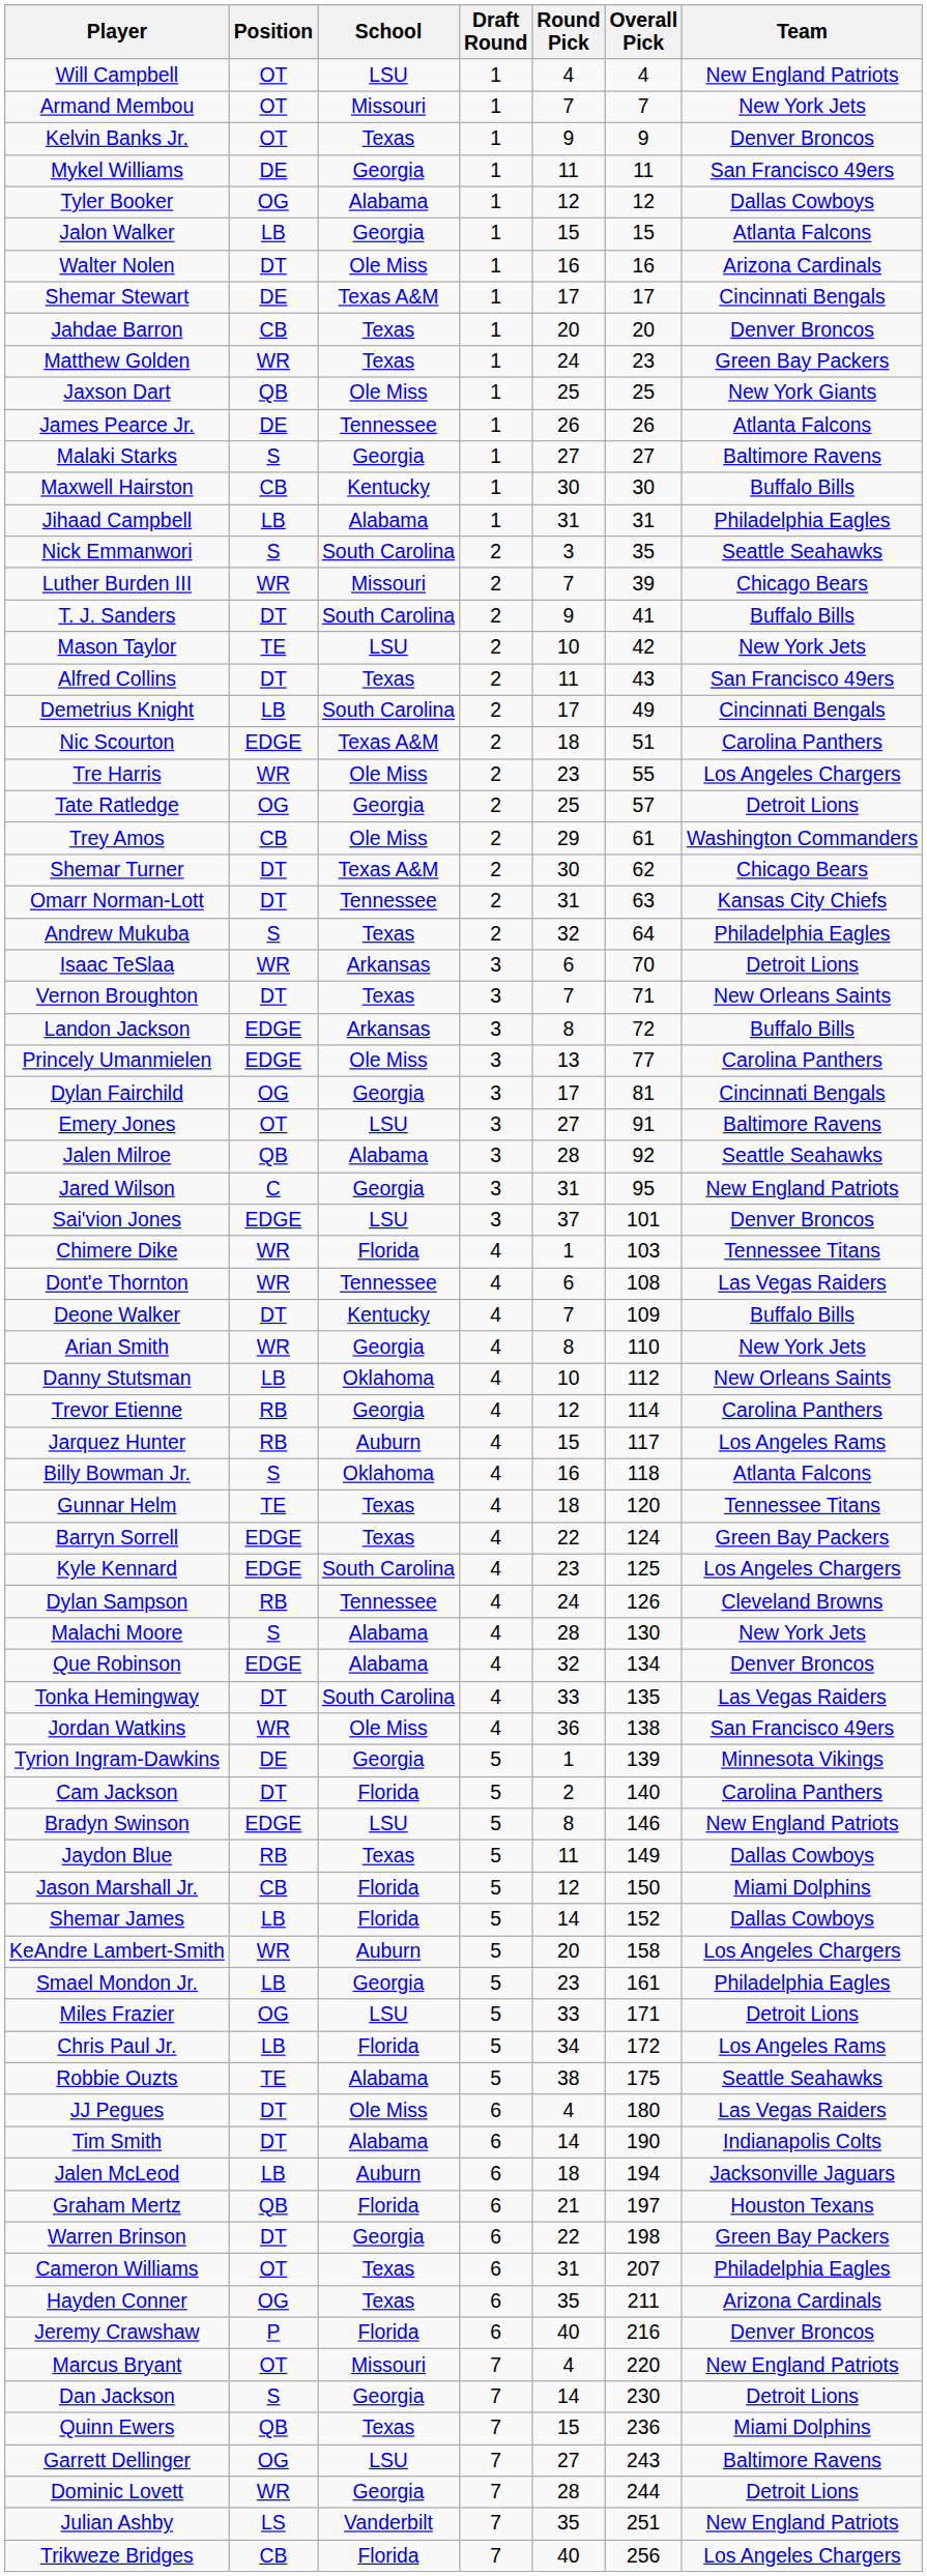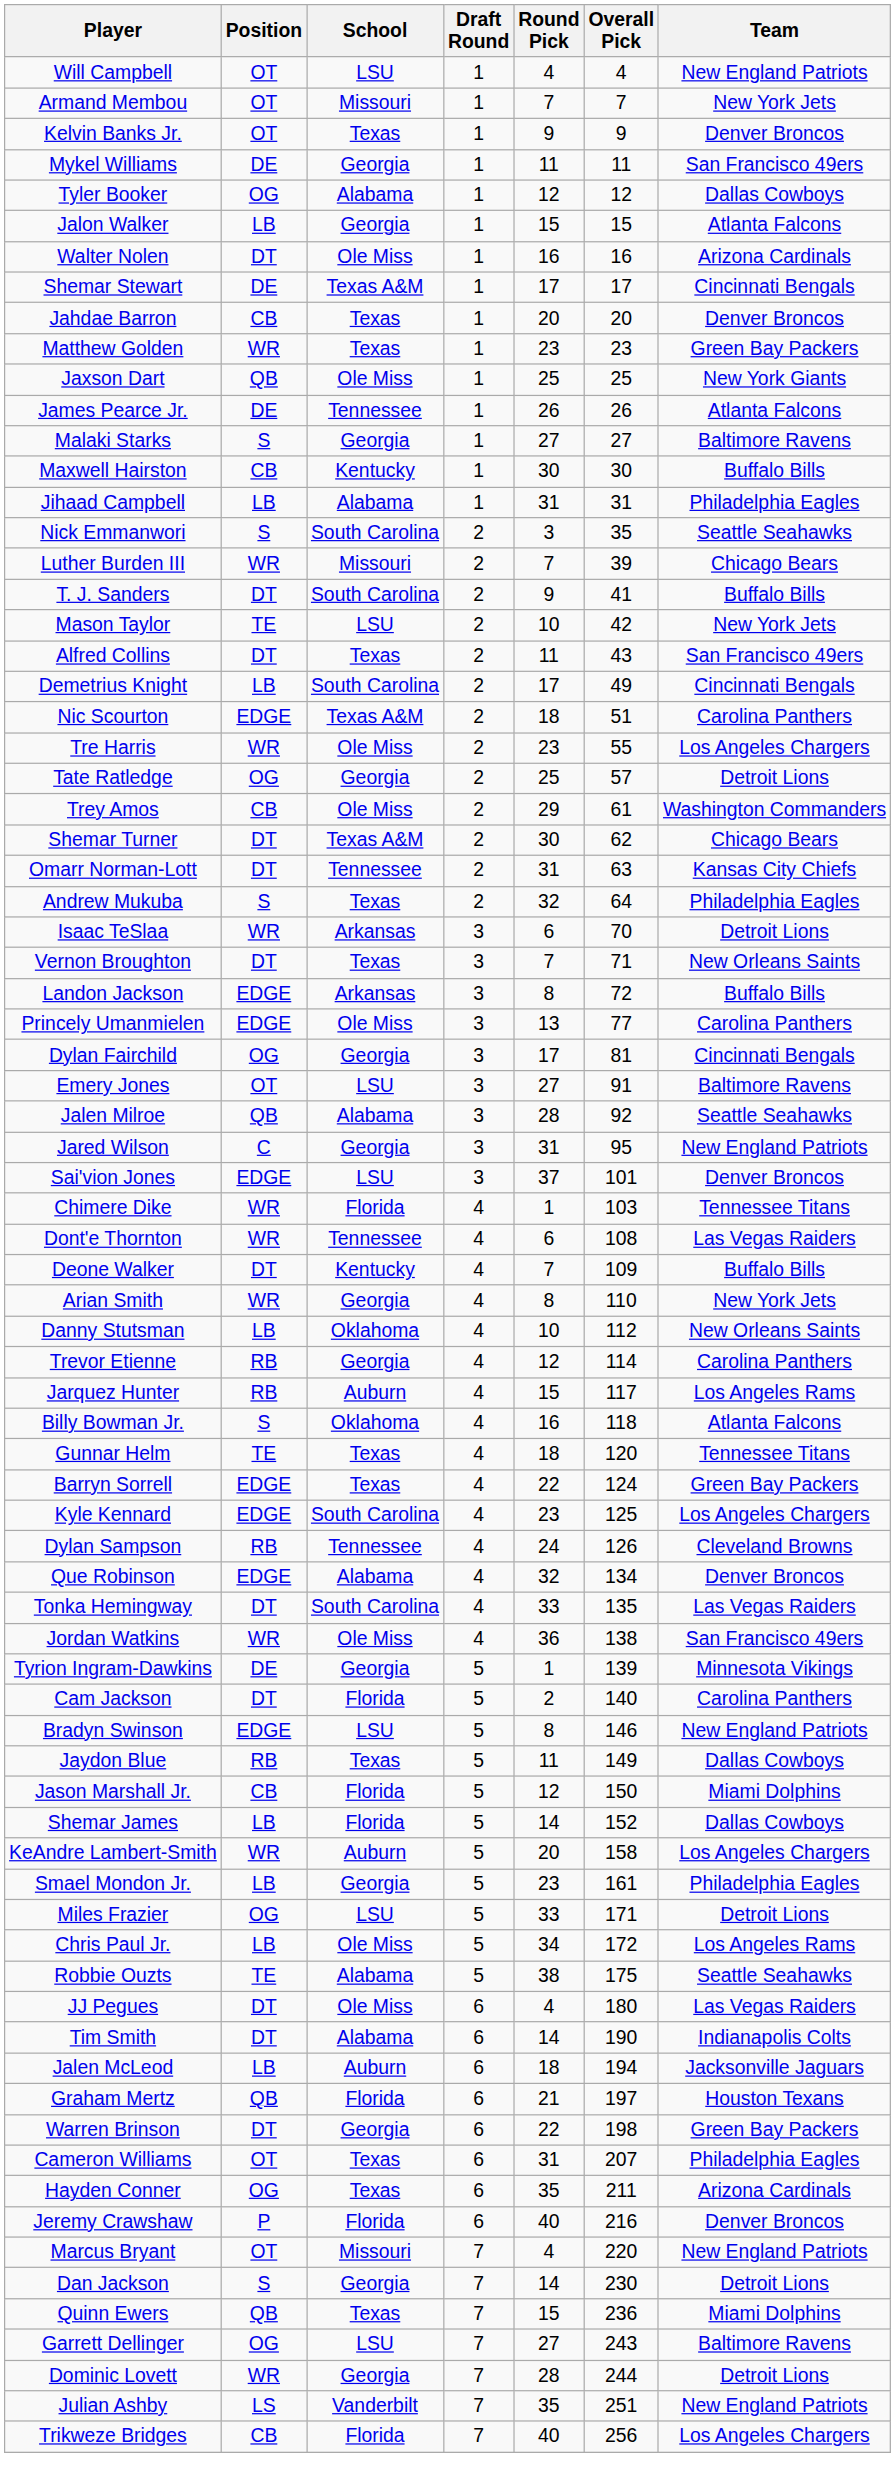Matthew Golden | Round Pick: 24 -> 23
- row: Malachi Moore | S | Alabama | 4 | 28 | 130 | New York Jets
Chris Paul Jr. | School: Florida -> Ole Miss
